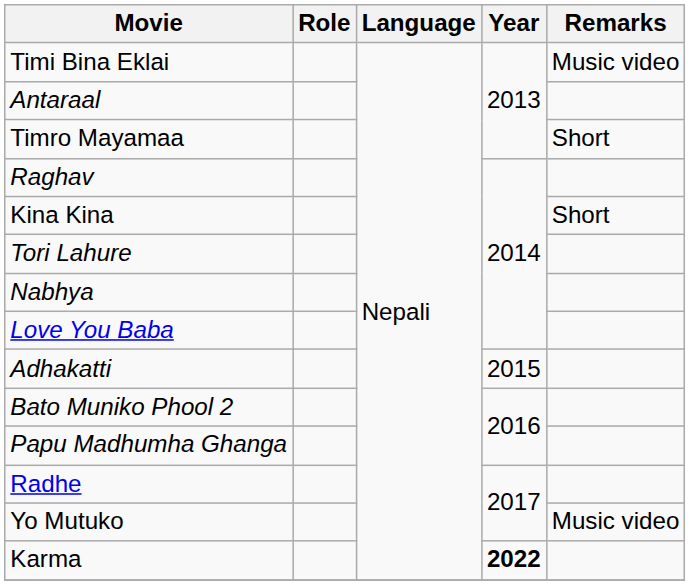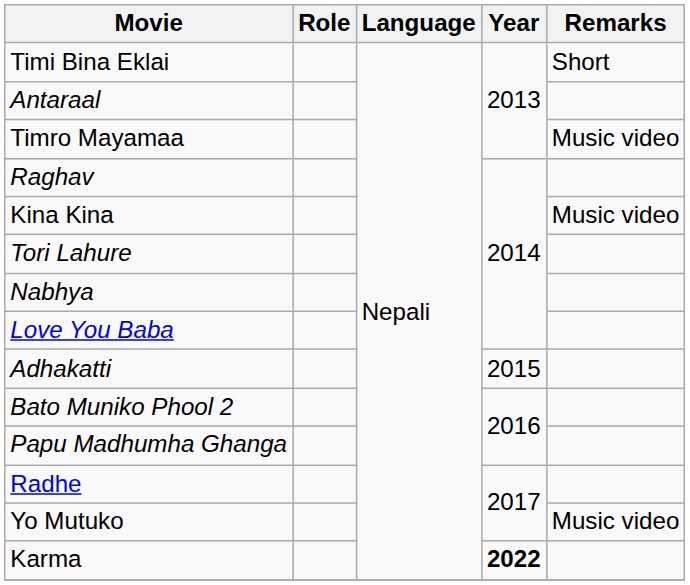Timi Bina Eklai | Remarks: Music video -> Short
Timro Mayamaa | Remarks: Short -> Music video
Kina Kina | Remarks: Short -> Music video
